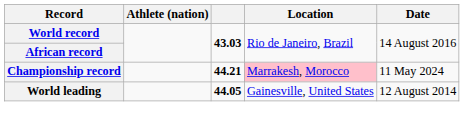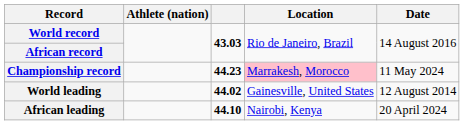Championship record | column 3: 44.21 -> 44.23
World leading | column 3: 44.05 -> 44.02
+ row: African leading | 44.10 | Nairobi, Kenya | 20 April 2024
